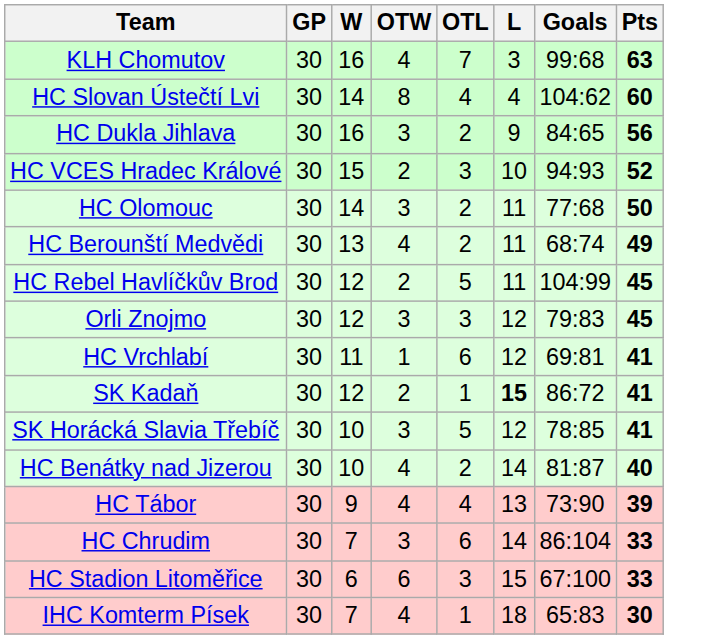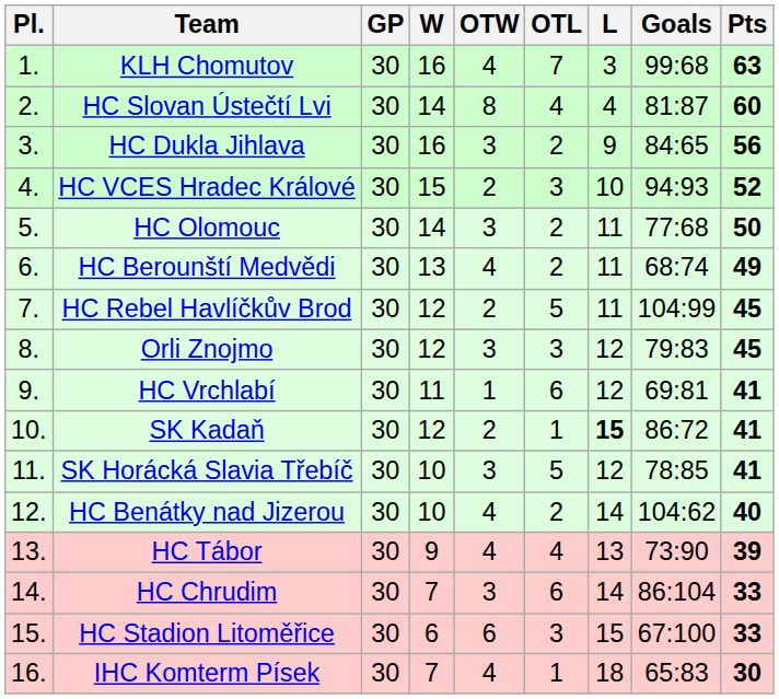+ column: Pl. | 1. | 2. | 3. | 4. | 5. | 6. | 7. | 8. | 9. | 10. | 11. | 12. | 13. | 14. | 15. | 16.
HC Slovan Ústečtí Lvi | Goals: 104:62 -> 81:87
HC Benátky nad Jizerou | Goals: 81:87 -> 104:62
